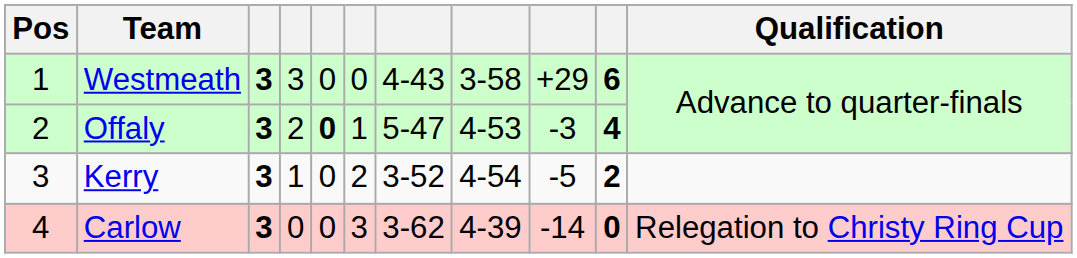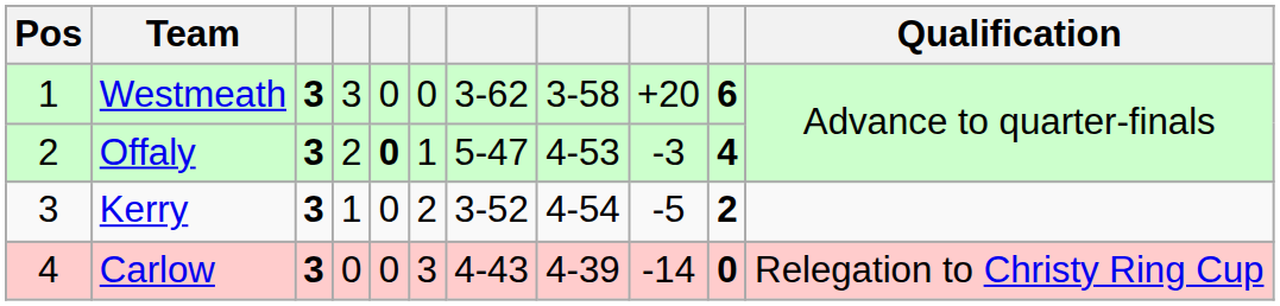Westmeath | column 7: 4-43 -> 3-62
Westmeath | column 9: +29 -> +20
Carlow | column 7: 3-62 -> 4-43
